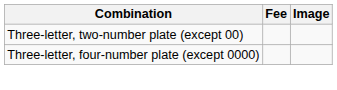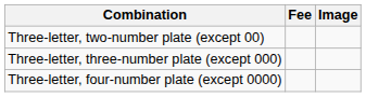+ row: Three-letter, three-number plate (except 000)
